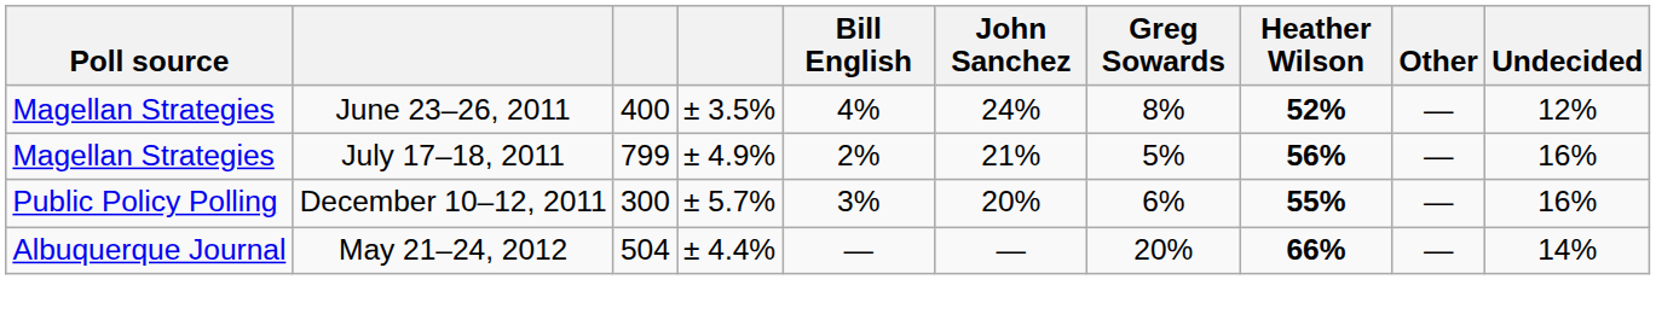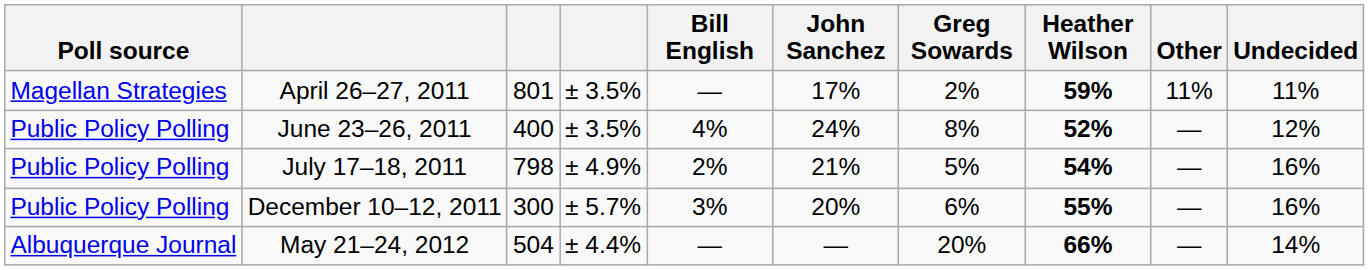+ row: Magellan Strategies | April 26–27, 2011 | 801 | ± 3.5% | — | 17% | 2% | 59% | 11% | 11%
June 23–26, 2011 | Poll source: Magellan Strategies -> Public Policy Polling
July 17–18, 2011 | Poll source: Magellan Strategies -> Public Policy Polling
July 17–18, 2011 | column 3: 799 -> 798
July 17–18, 2011 | Heather Wilson: 56% -> 54%
